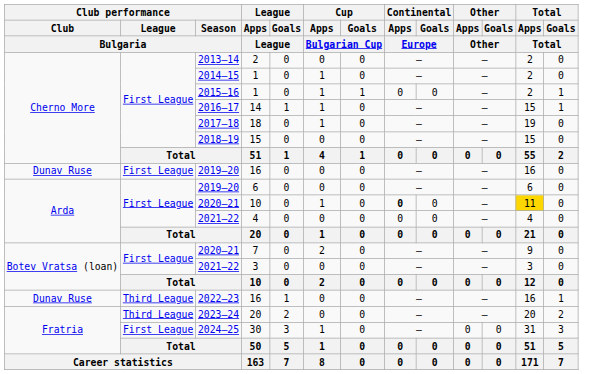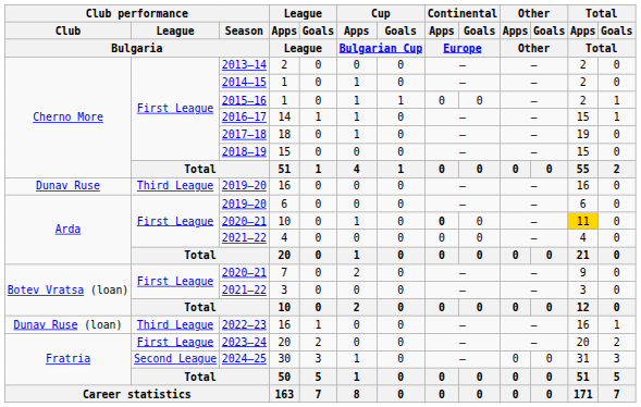2019–20 / 16 | Club performance / League / Bulgaria: First League -> Third League
2022–23 / 16 | Club performance / Club / Bulgaria: Dunav Ruse -> Dunav Ruse (loan)
2023–24 / 20 | Club performance / League / Bulgaria: Third League -> First League
30 | Club performance / League / Bulgaria: First League -> Second League
